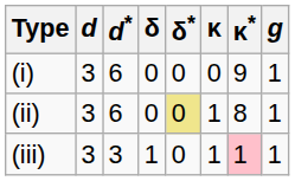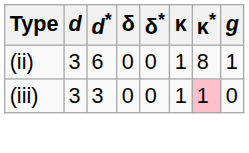- row: (i) | 3 | 6 | 0 | 0 | 0 | 9 | 1
(ii) | δ*: khaki background -> no background
(iii) | δ: 1 -> 0
(iii) | g: 1 -> 0
